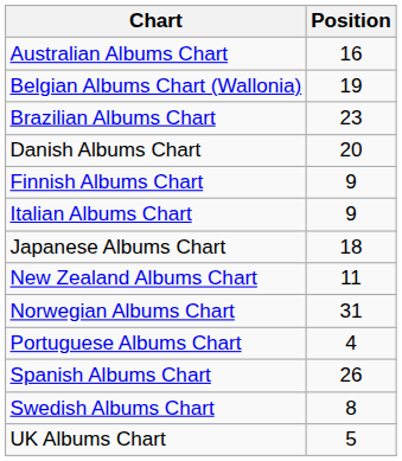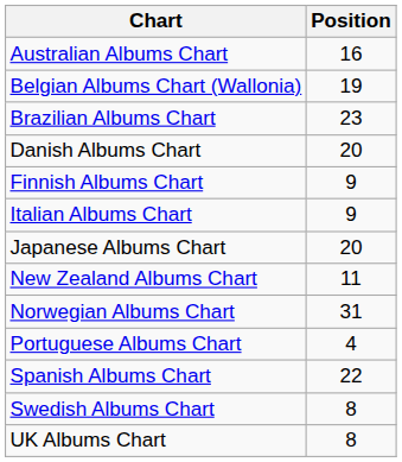Japanese Albums Chart | Position: 18 -> 20
Spanish Albums Chart | Position: 26 -> 22
UK Albums Chart | Position: 5 -> 8
